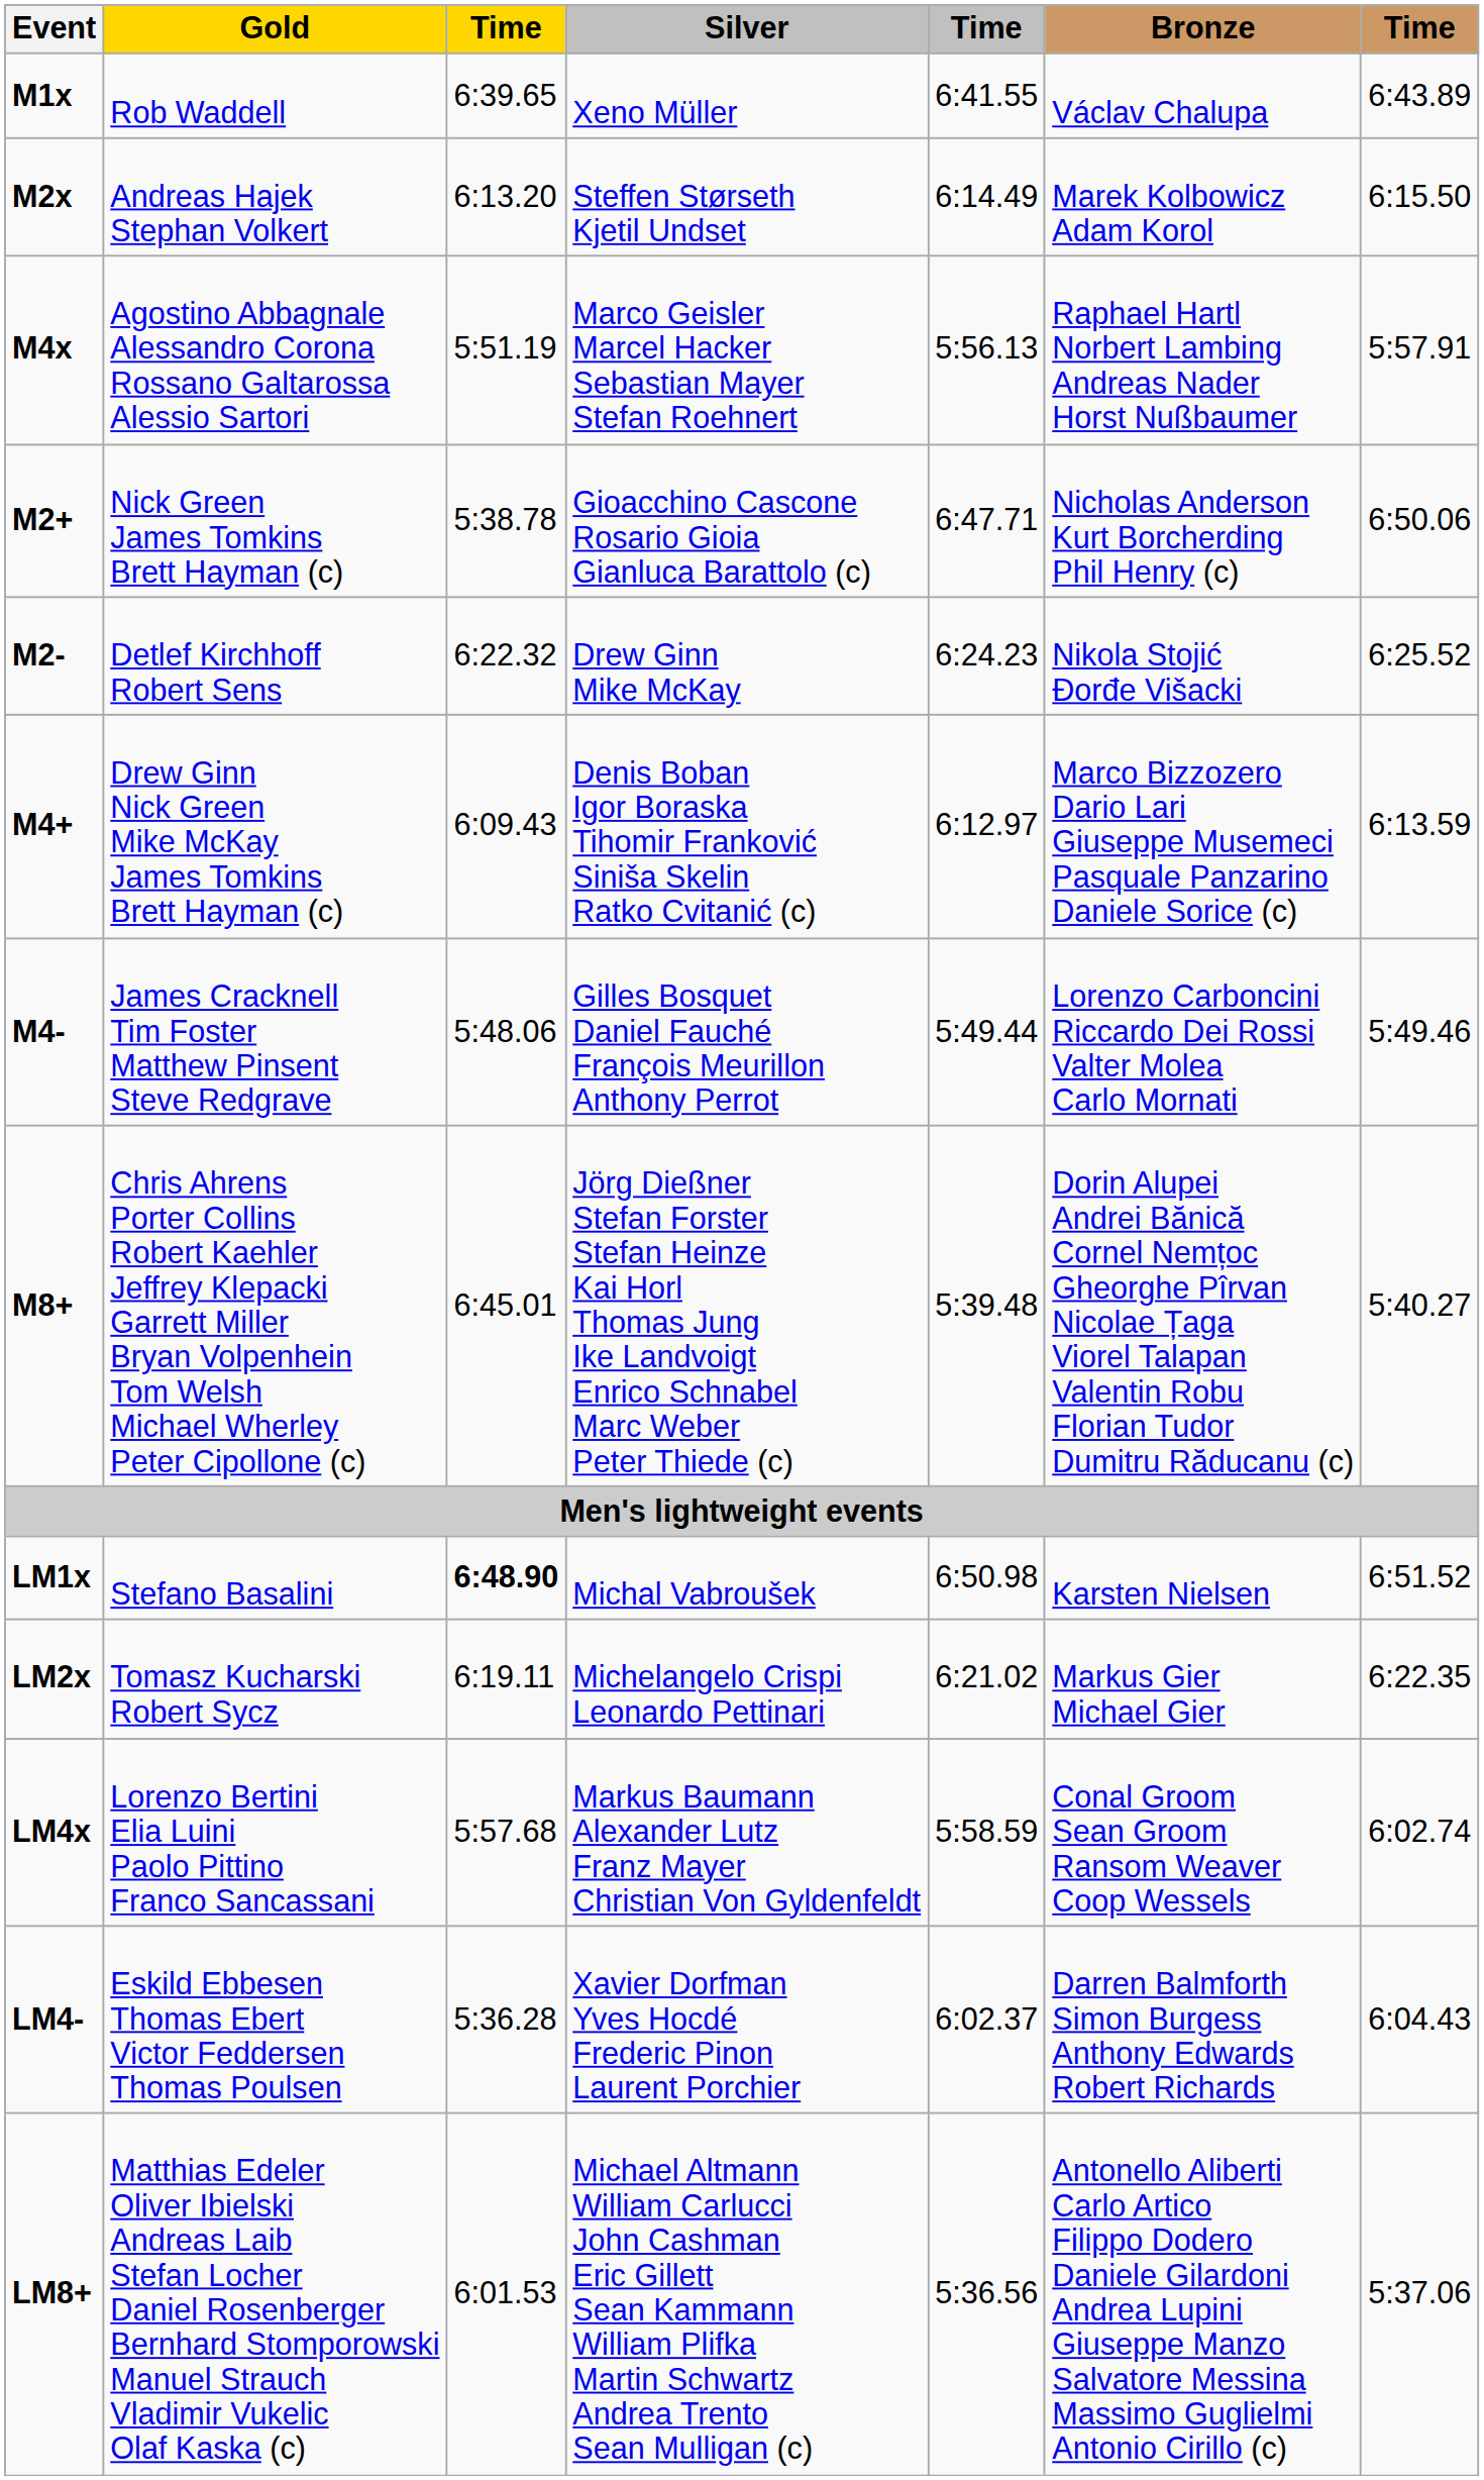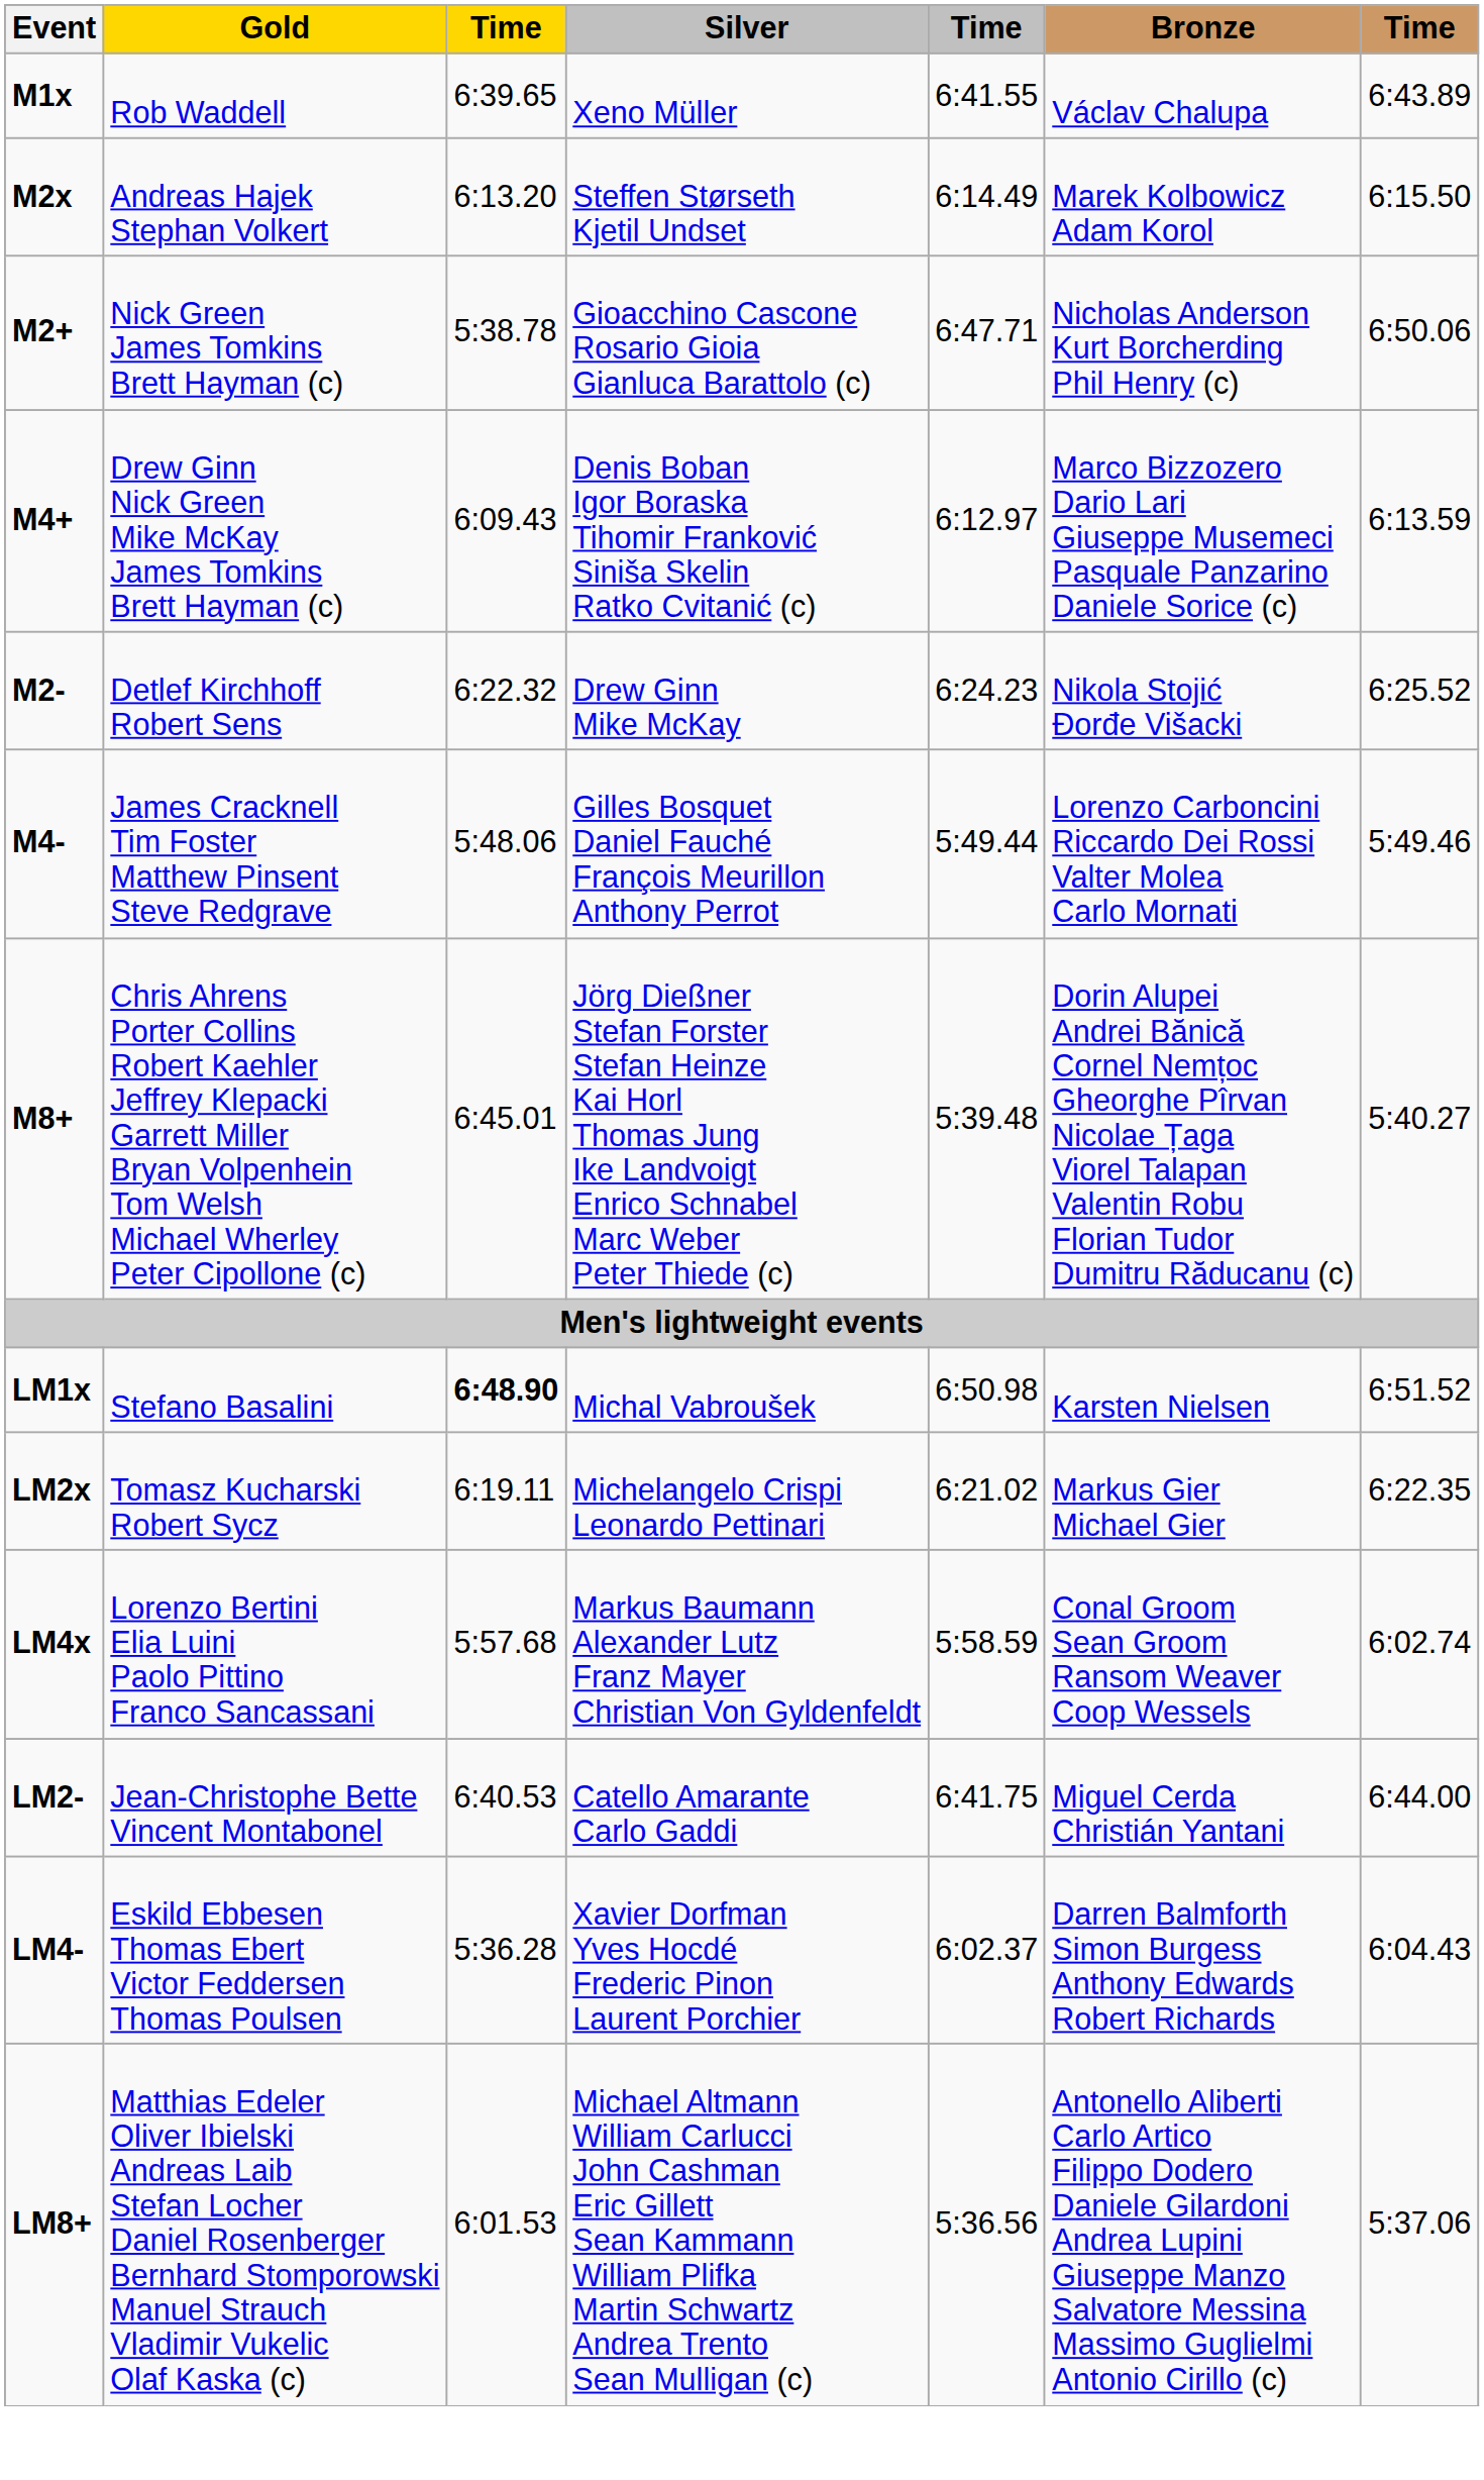- row: M4x | Agostino Abbagnale Alessandro Corona Rossano Galtarossa Alessio Sartori | 5:51.19 | Marco Geisler Marcel Hacker Sebastian Mayer Stefan Roehnert | 5:56.13 | Raphael Hartl Norbert Lambing Andreas Nader Horst Nußbaumer | 5:57.91
rows swapped: M2- <-> M4+
+ row: LM2- | Jean-Christophe Bette Vincent Montabonel | 6:40.53 | Catello Amarante Carlo Gaddi | 6:41.75 | Miguel Cerda Christián Yantani | 6:44.00
